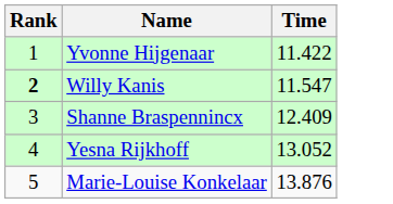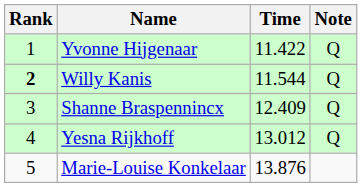+ column: Note | Q | Q | Q | Q
Willy Kanis | Time: 11.547 -> 11.544
Yesna Rijkhoff | Time: 13.052 -> 13.012
